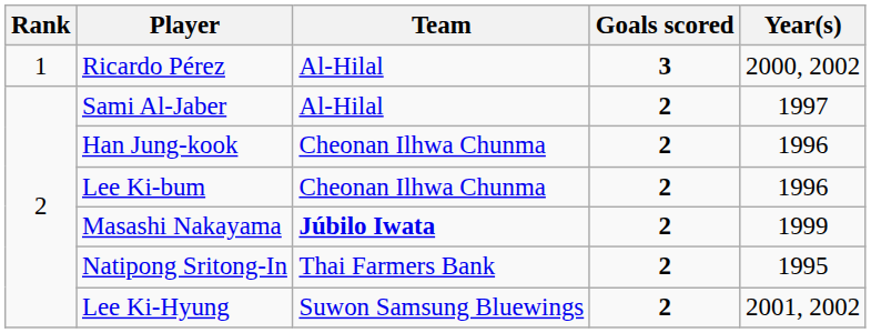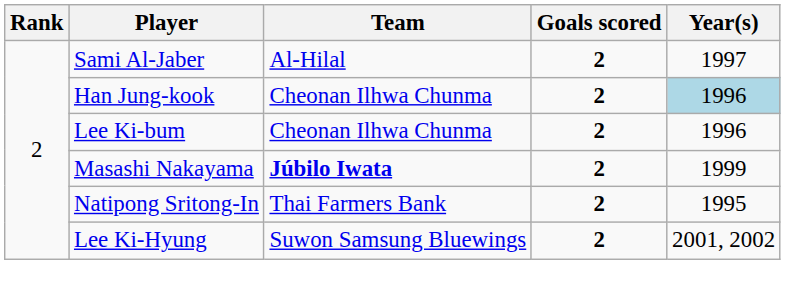- row: 1 | Ricardo Pérez | Al-Hilal | 3 | 2000, 2002
Han Jung-kook | Year(s): no background -> lightblue background
